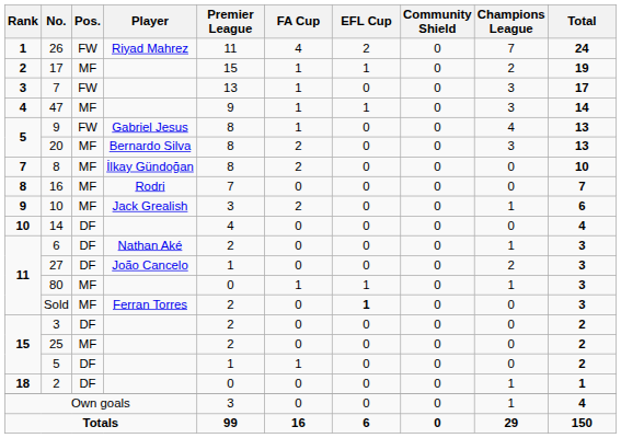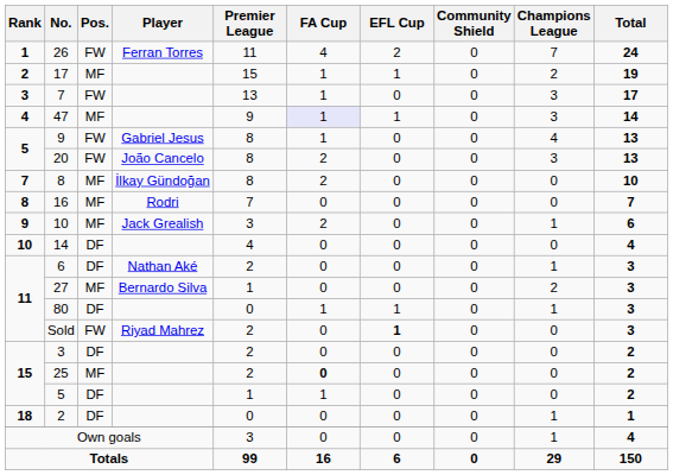26 | Player: Riyad Mahrez -> Ferran Torres
47 | FA Cup: no background -> lavender background
20 | Pos.: MF -> FW
20 | Player: Bernardo Silva -> João Cancelo
27 | Pos.: DF -> MF
27 | Player: João Cancelo -> Bernardo Silva
80 | Pos.: MF -> DF
Sold | Pos.: MF -> FW
Sold | Player: Ferran Torres -> Riyad Mahrez
25 | FA Cup: normal -> bold
